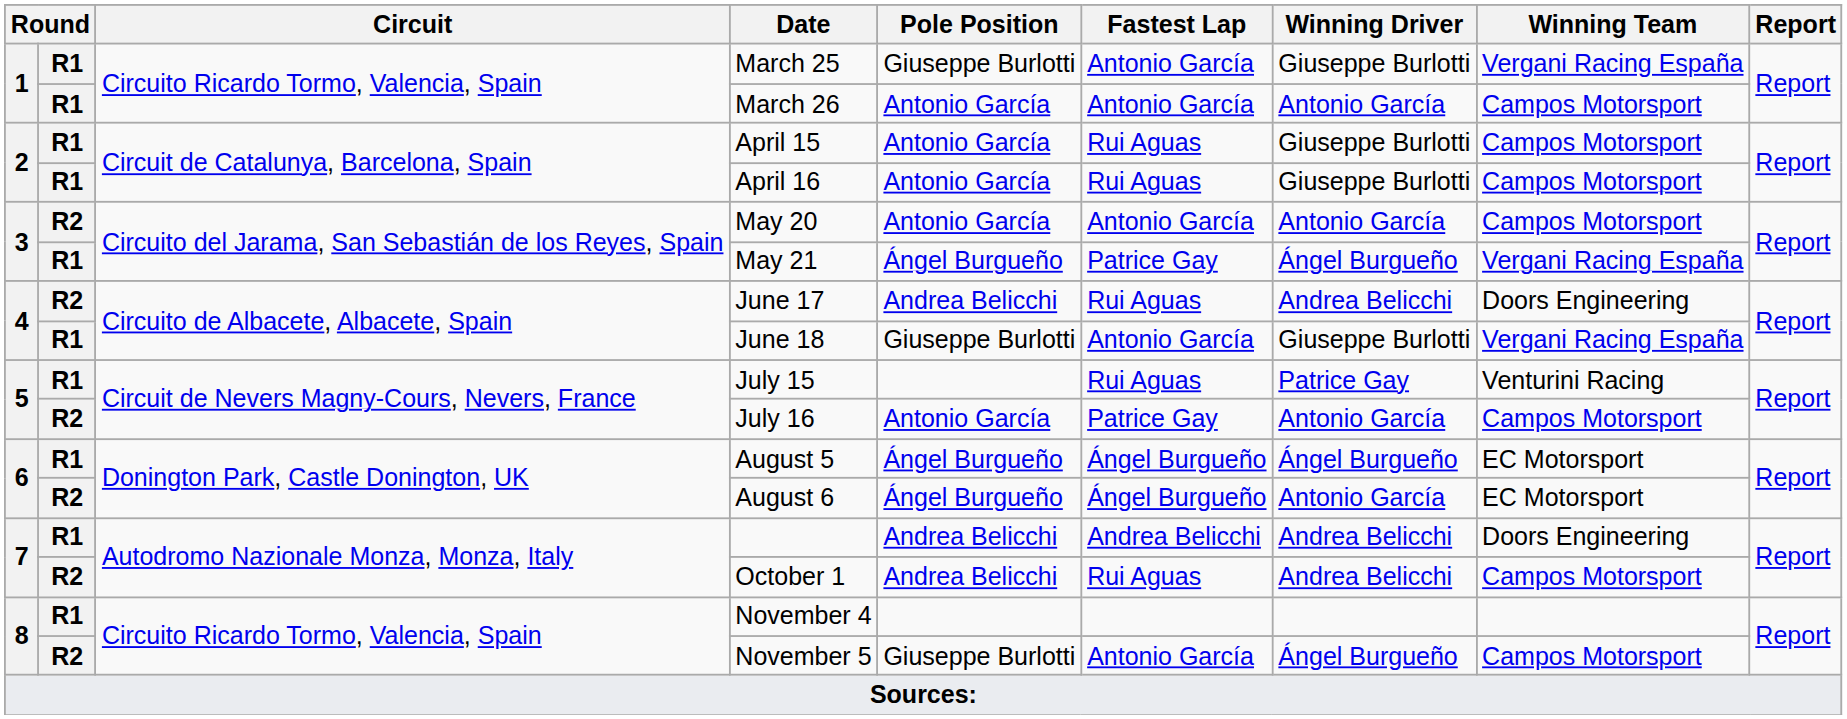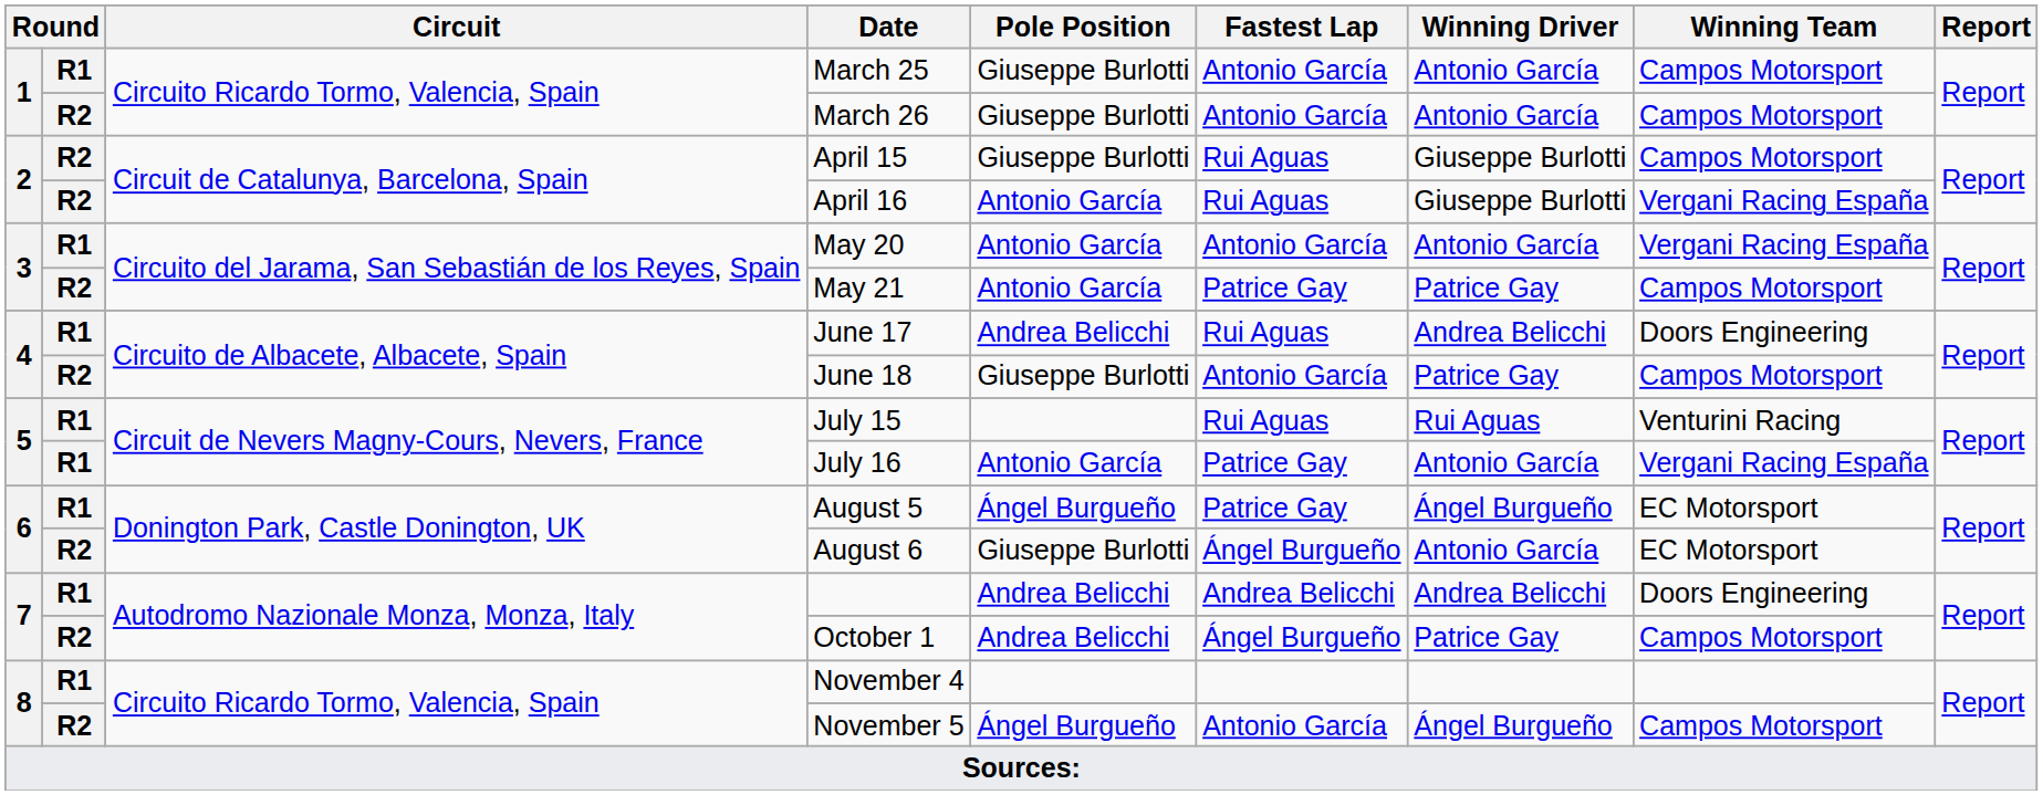March 25 | Winning Driver: Giuseppe Burlotti -> Antonio García
March 25 | Winning Team: Vergani Racing España -> Campos Motorsport
March 26 | column 2: R1 -> R2
March 26 | Pole Position: Antonio García -> Giuseppe Burlotti
April 15 | column 2: R1 -> R2
April 15 | Pole Position: Antonio García -> Giuseppe Burlotti
April 16 | column 2: R1 -> R2
April 16 | Winning Team: Campos Motorsport -> Vergani Racing España
May 20 | column 2: R2 -> R1
May 20 | Winning Team: Campos Motorsport -> Vergani Racing España
May 21 | column 2: R1 -> R2
May 21 | Pole Position: Ángel Burgueño -> Antonio García
May 21 | Winning Driver: Ángel Burgueño -> Patrice Gay
May 21 | Winning Team: Vergani Racing España -> Campos Motorsport
June 17 | column 2: R2 -> R1
June 18 | column 2: R1 -> R2
June 18 | Winning Driver: Giuseppe Burlotti -> Patrice Gay
June 18 | Winning Team: Vergani Racing España -> Campos Motorsport
July 15 | Winning Driver: Patrice Gay -> Rui Aguas
July 16 | column 2: R2 -> R1
July 16 | Winning Team: Campos Motorsport -> Vergani Racing España
August 5 | Fastest Lap: Ángel Burgueño -> Patrice Gay
August 6 | Pole Position: Ángel Burgueño -> Giuseppe Burlotti
October 1 | Fastest Lap: Rui Aguas -> Ángel Burgueño
October 1 | Winning Driver: Andrea Belicchi -> Patrice Gay
November 5 | Pole Position: Giuseppe Burlotti -> Ángel Burgueño
